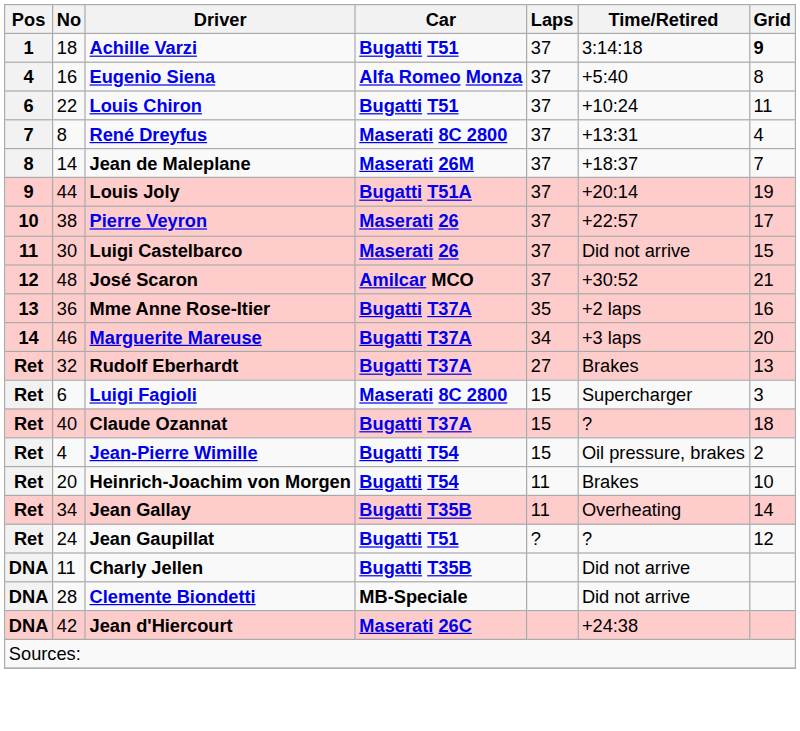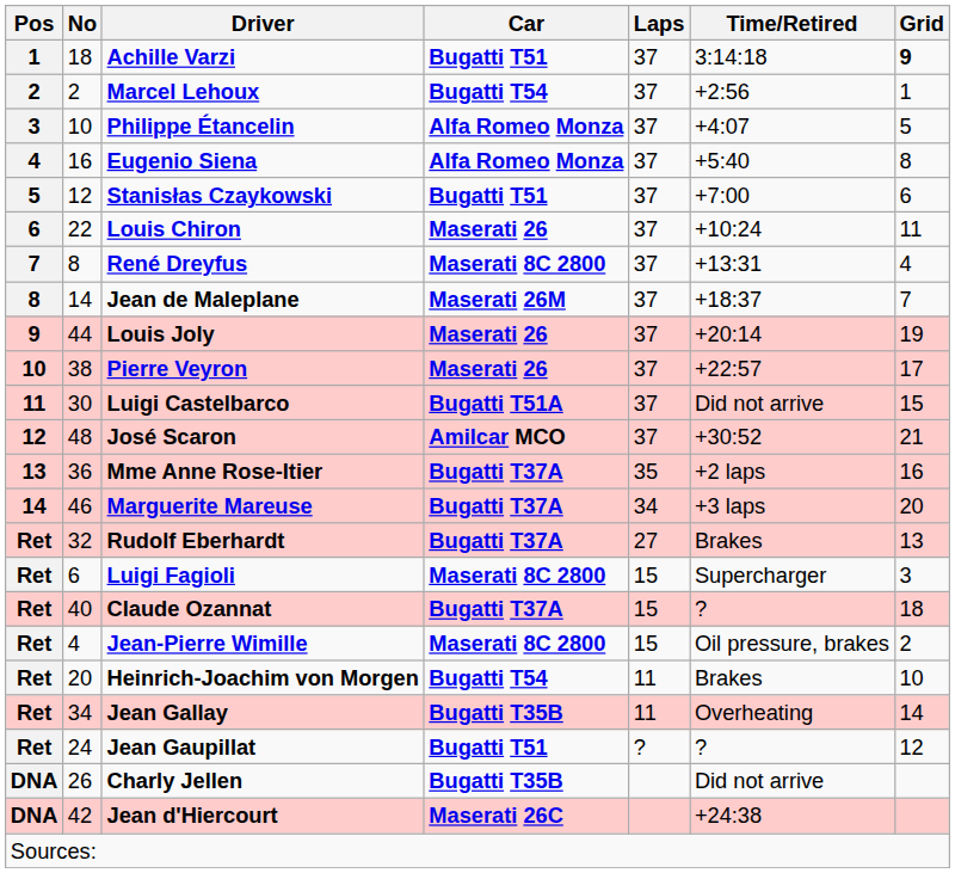+ row: 2 | 2 | Marcel Lehoux | Bugatti T54 | 37 | +2:56 | 1
+ row: 3 | 10 | Philippe Étancelin | Alfa Romeo Monza | 37 | +4:07 | 5
+ row: 5 | 12 | Stanisłas Czaykowski | Bugatti T51 | 37 | +7:00 | 6
Louis Chiron | Car: Bugatti T51 -> Maserati 26
Louis Joly | Car: Bugatti T51A -> Maserati 26
Luigi Castelbarco | Car: Maserati 26 -> Bugatti T51A
Jean-Pierre Wimille | Car: Bugatti T54 -> Maserati 8C 2800
Charly Jellen | No: 11 -> 26
- row: DNA | 28 | Clemente Biondetti | MB-Speciale | Did not arrive
